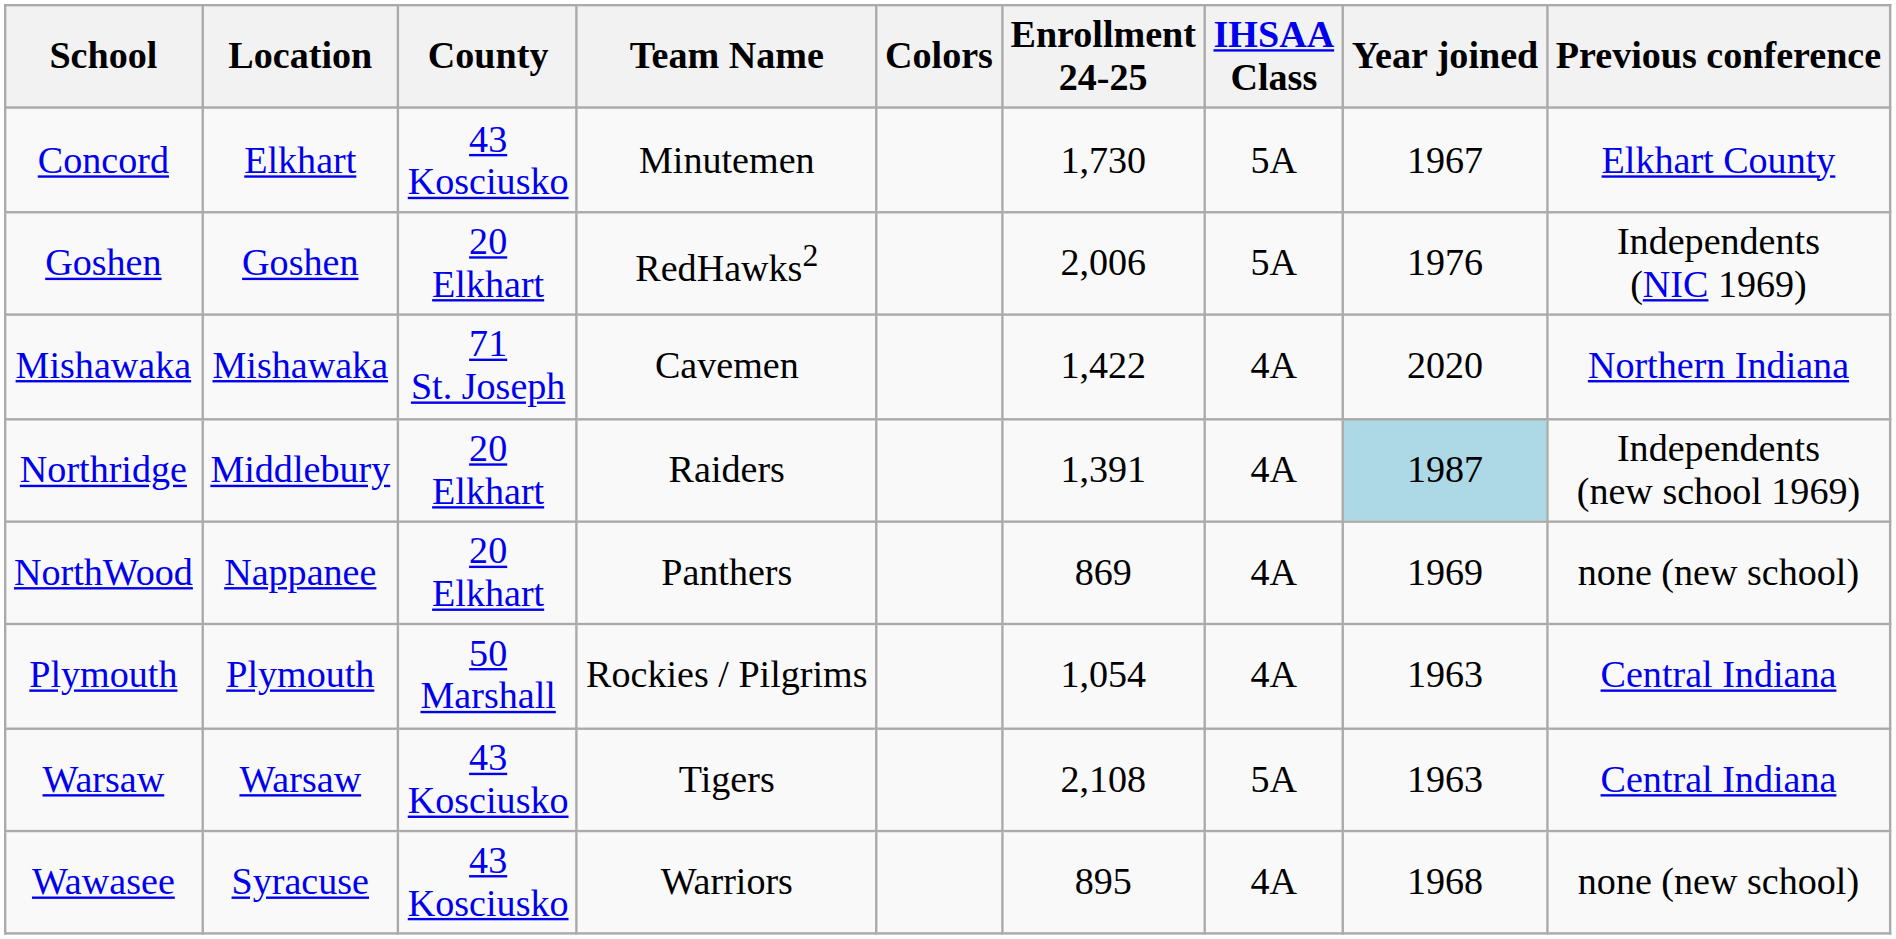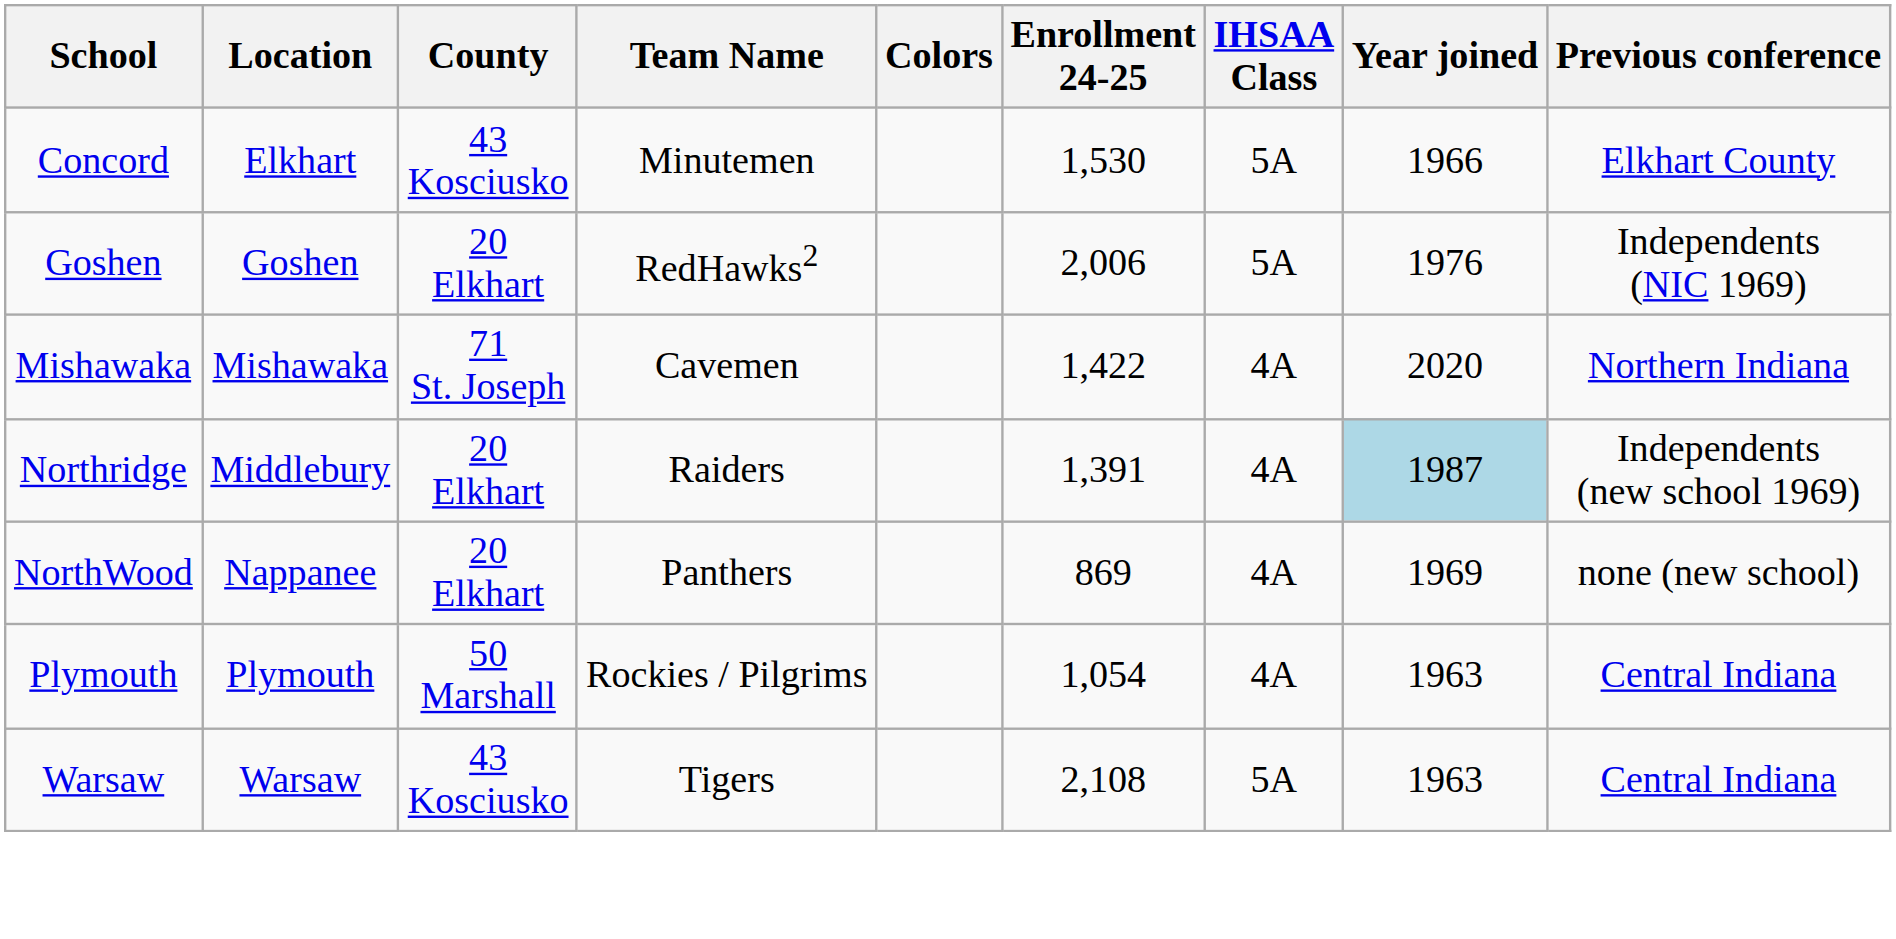Concord | Enrollment 24-25: 1,730 -> 1,530
Concord | Year joined: 1967 -> 1966
- row: Wawasee | Syracuse | 43 Kosciusko | Warriors | 895 | 4A | 1968 | none (new school)
